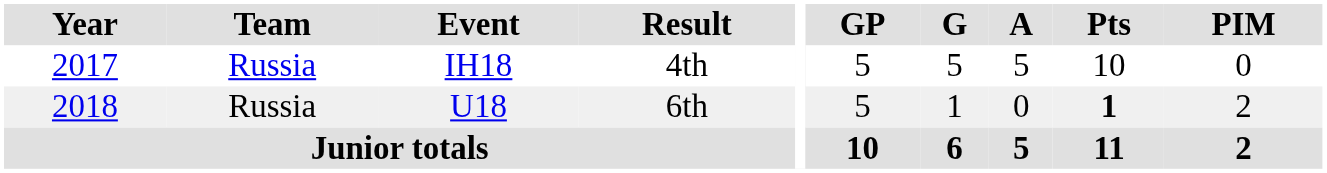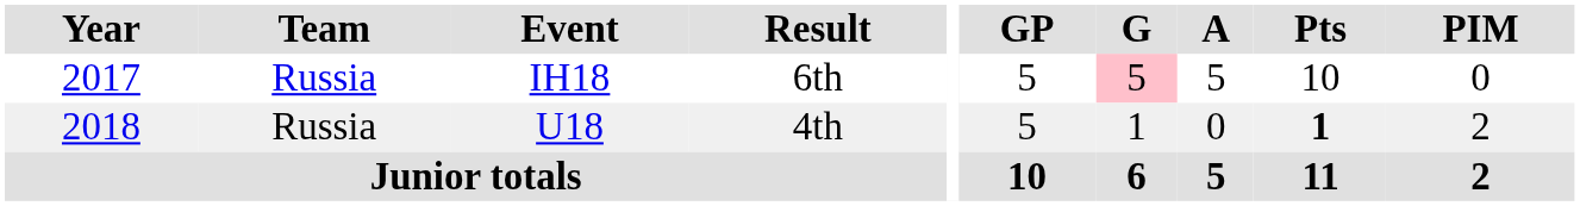IH18 | Result: 4th -> 6th
IH18 | G: no background -> pink background
U18 | Result: 6th -> 4th
